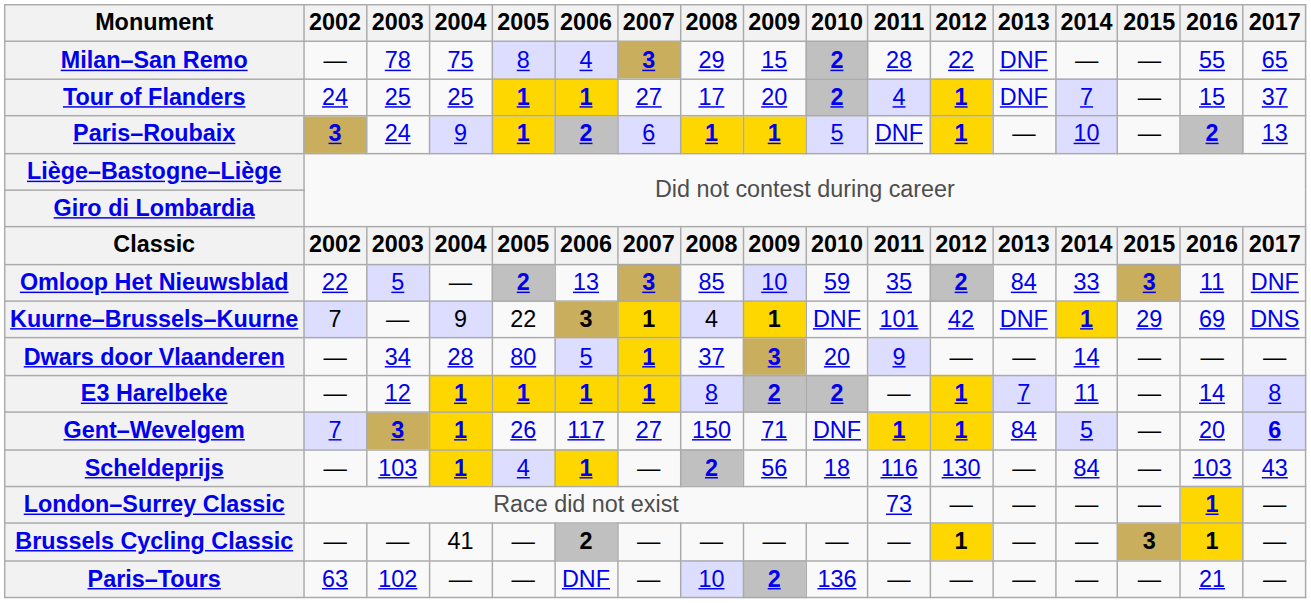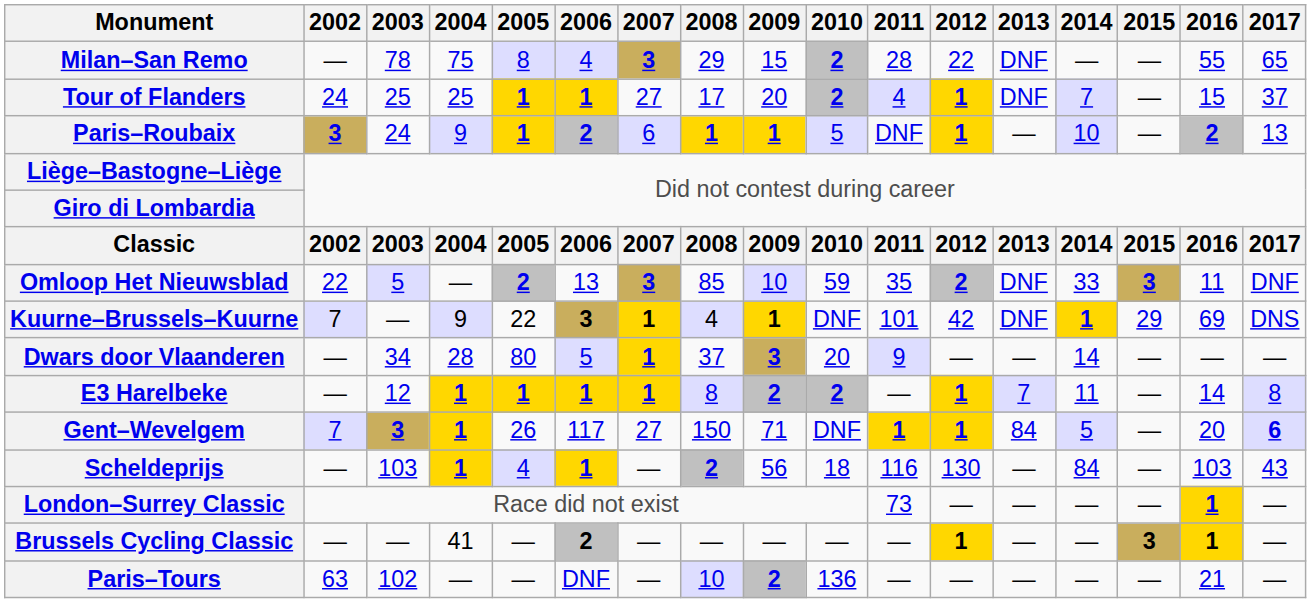Omloop Het Nieuwsblad | 2013: 84 -> DNF
